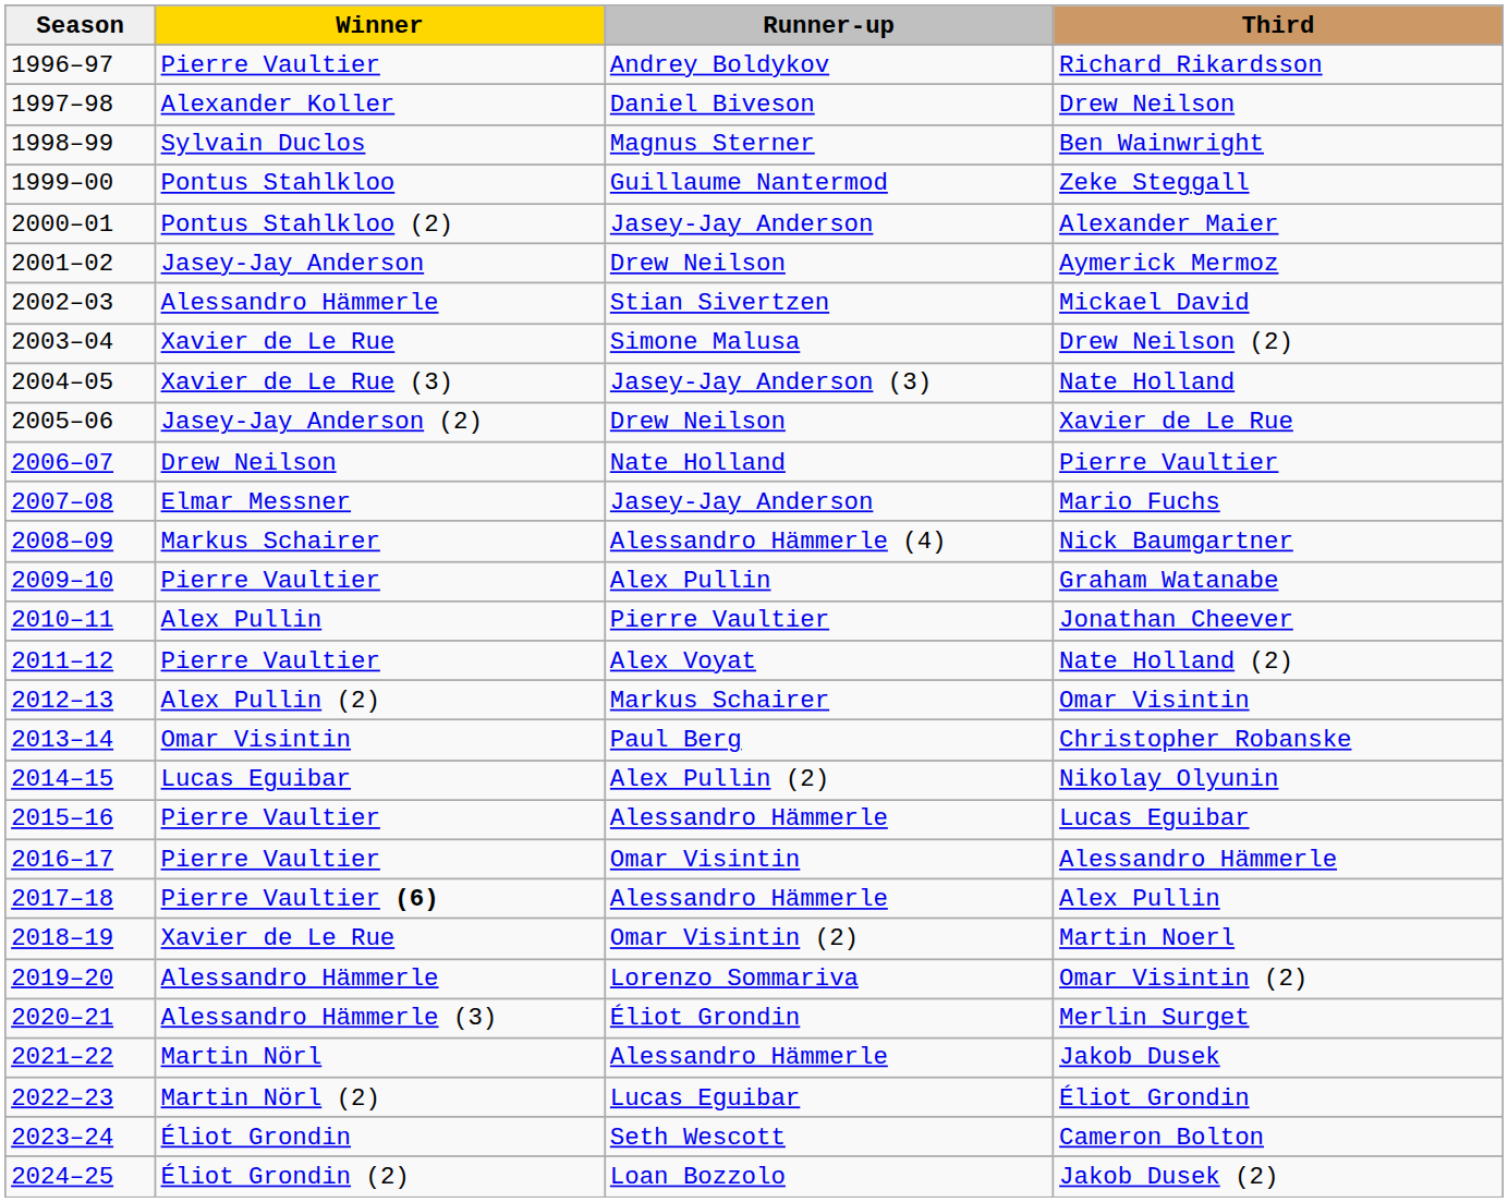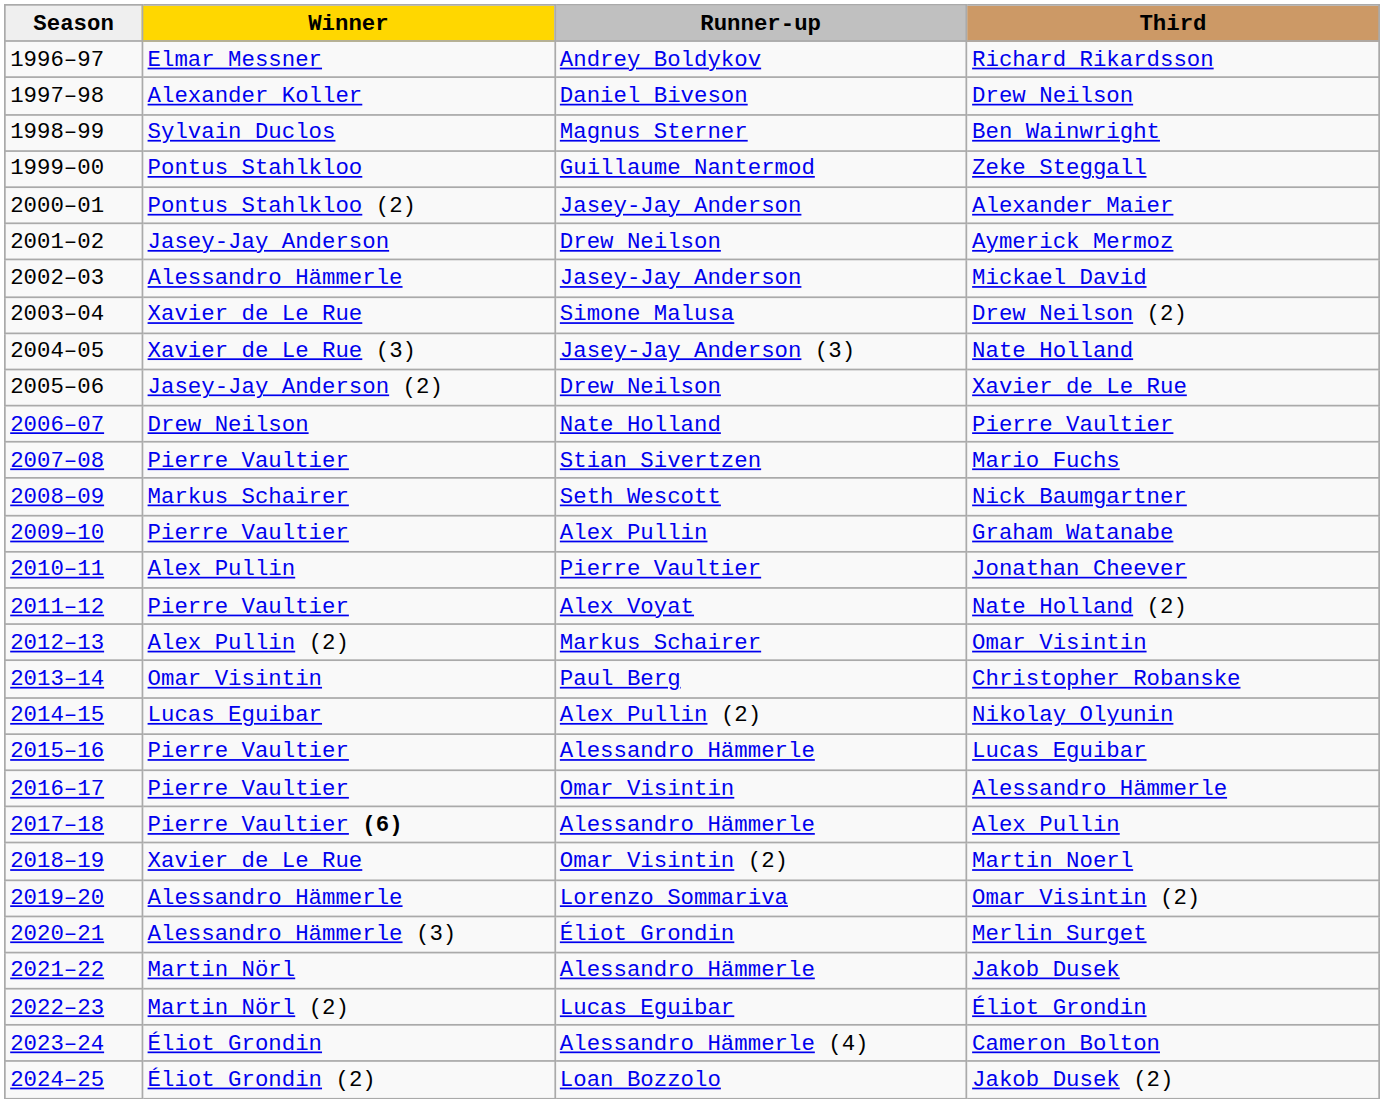Richard Rikardsson | Winner: Pierre Vaultier -> Elmar Messner
Mickael David | Runner-up: Stian Sivertzen -> Jasey-Jay Anderson
Mario Fuchs | Winner: Elmar Messner -> Pierre Vaultier
Mario Fuchs | Runner-up: Jasey-Jay Anderson -> Stian Sivertzen
Nick Baumgartner | Runner-up: Alessandro Hämmerle (4) -> Seth Wescott
Cameron Bolton | Runner-up: Seth Wescott -> Alessandro Hämmerle (4)
